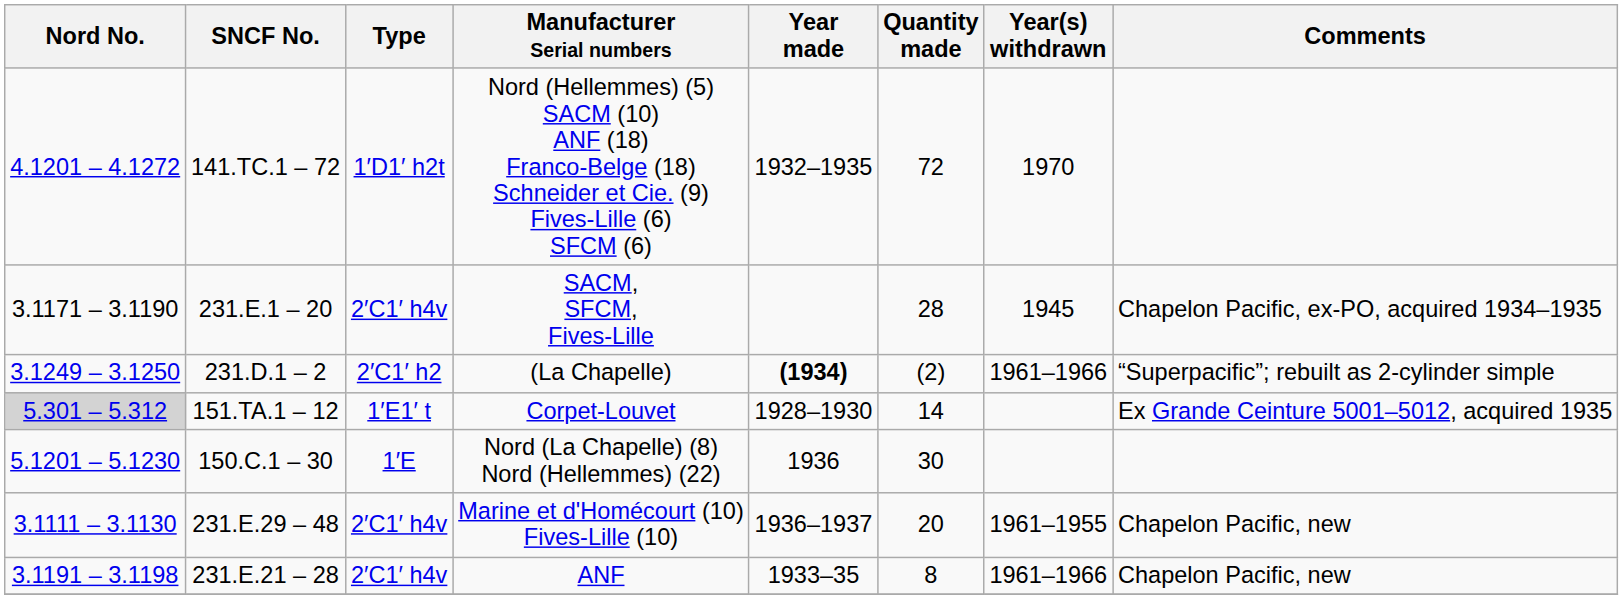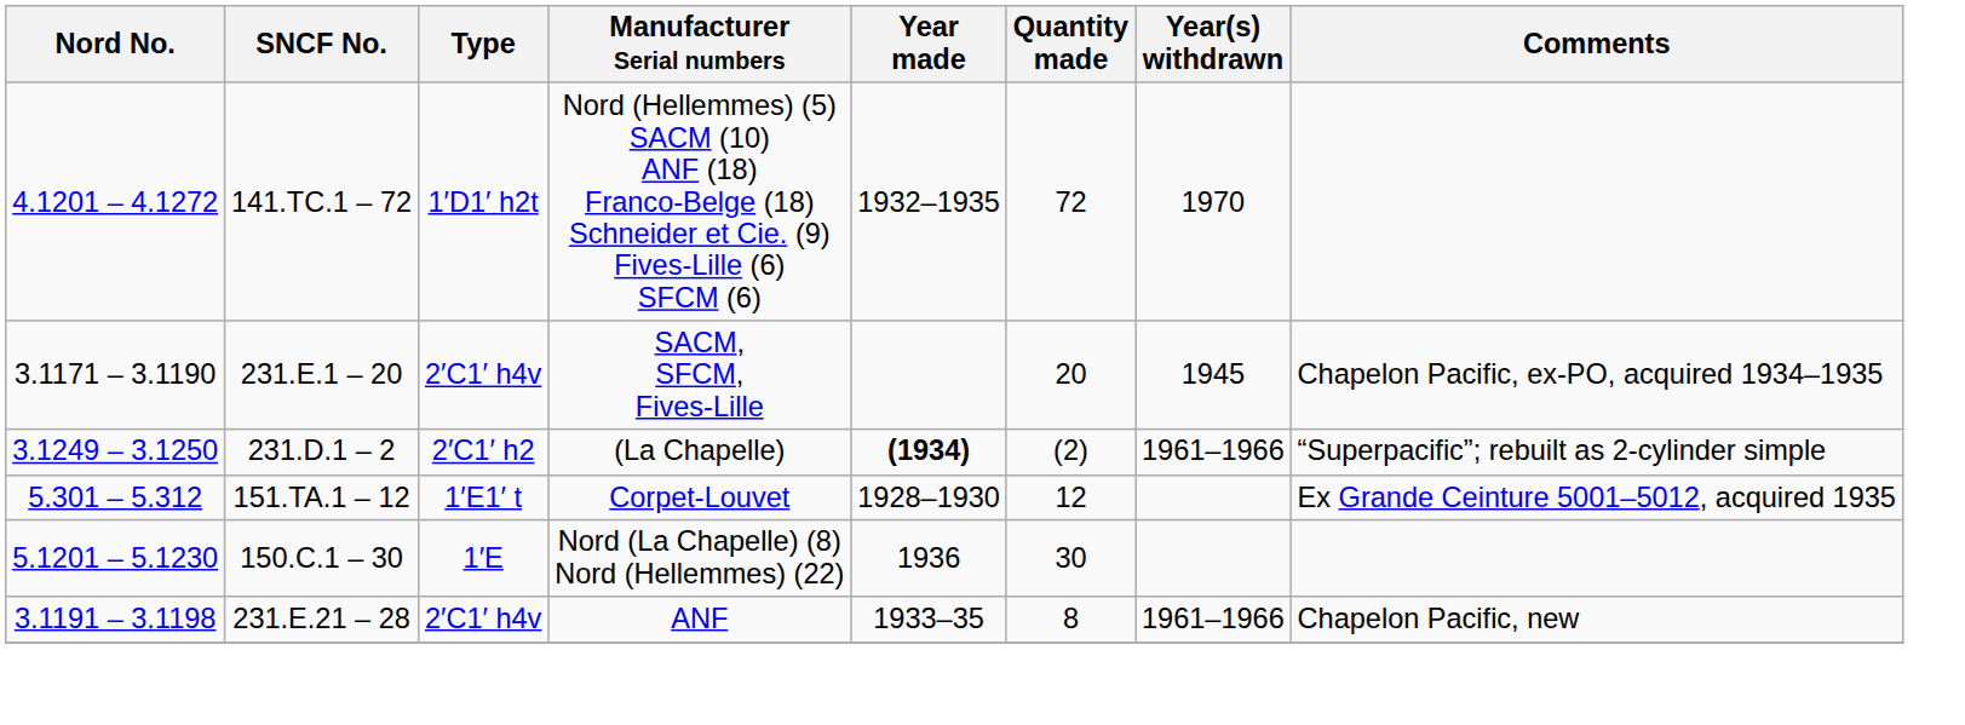SACM, SFCM, Fives-Lille | Quantity made: 28 -> 20
Corpet-Louvet | Nord No.: lightgrey background -> no background
Corpet-Louvet | Quantity made: 14 -> 12
- row: 3.1111 – 3.1130 | 231.E.29 – 48 | 2′C1′ h4v | Marine et d'Homécourt (10) Fives-Lille (10) | 1936–1937 | 20 | 1961–1955 | Chapelon Pacific, new
